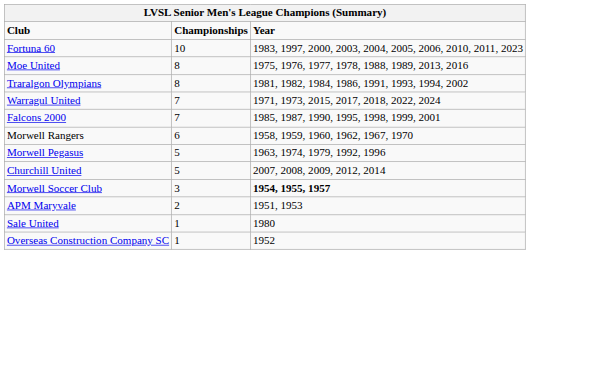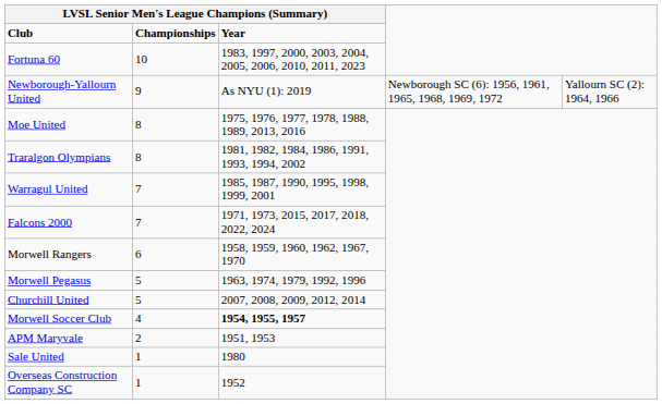+ row: Newborough-Yallourn United | 9 | As NYU (1): 2019 | Newborough SC (6): 1956, 1961, 1965, 1968, 1969, 1972 | Yallourn SC (2): 1964, 1966
Warragul United | LVSL Senior Men's League Champions (Summary) / Year: 1971, 1973, 2015, 2017, 2018, 2022, 2024 -> 1985, 1987, 1990, 1995, 1998, 1999, 2001
Falcons 2000 | LVSL Senior Men's League Champions (Summary) / Year: 1985, 1987, 1990, 1995, 1998, 1999, 2001 -> 1971, 1973, 2015, 2017, 2018, 2022, 2024
Morwell Soccer Club | LVSL Senior Men's League Champions (Summary) / Championships: 3 -> 4
